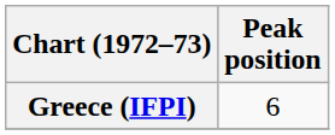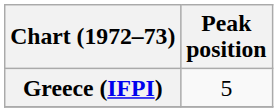Greece (IFPI) | Peak position: 6 -> 5
